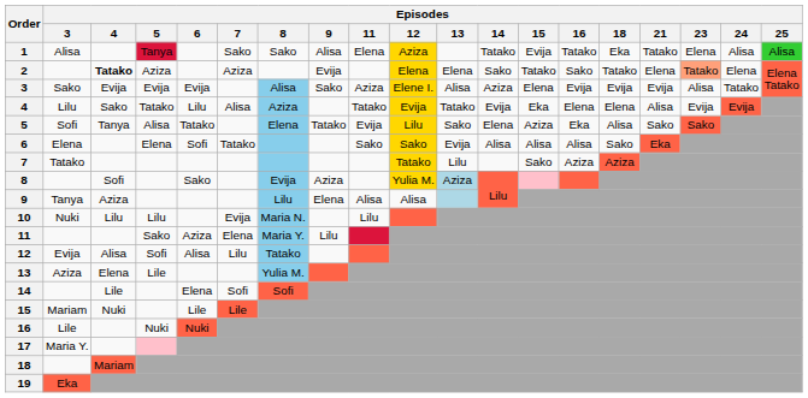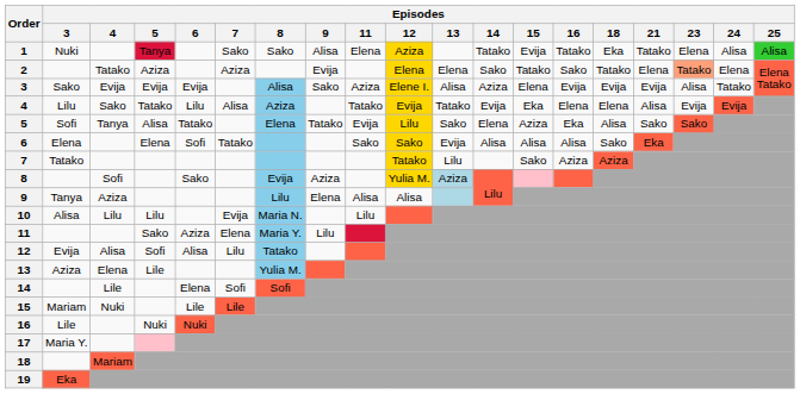1 | Episodes / 3: Alisa -> Nuki
2 | Episodes / 4: bold -> normal
10 | Episodes / 3: Nuki -> Alisa
